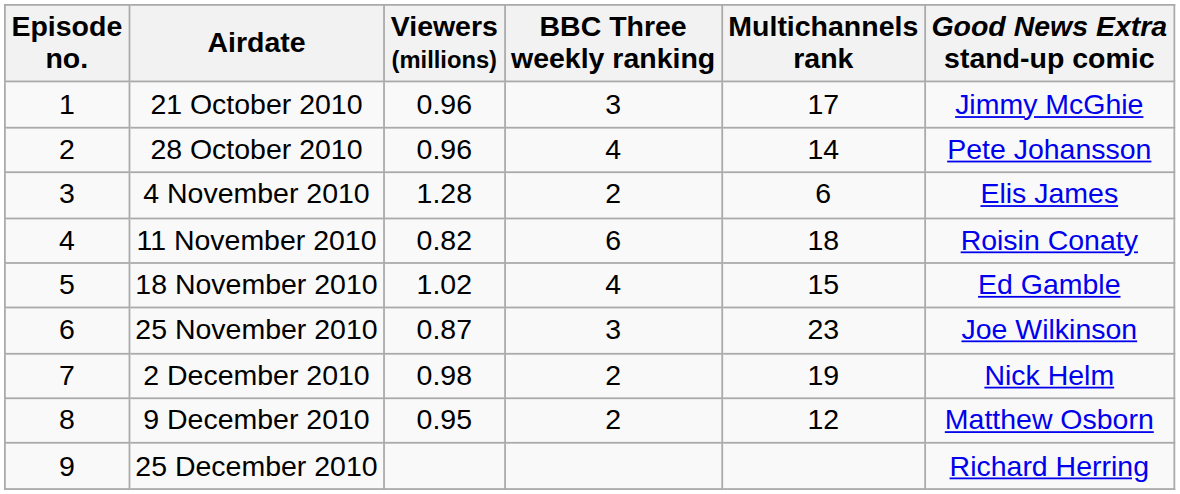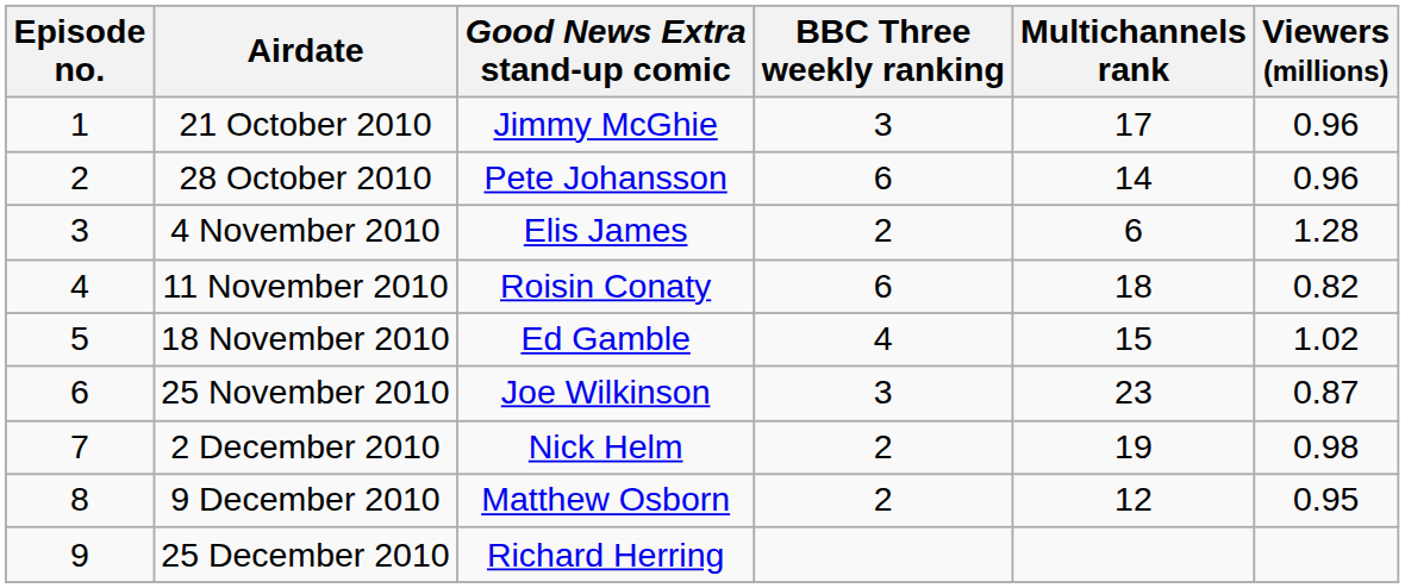columns swapped: Viewers (millions) <-> Good News Extra stand-up comic
28 October 2010 | BBC Three weekly ranking: 4 -> 6
